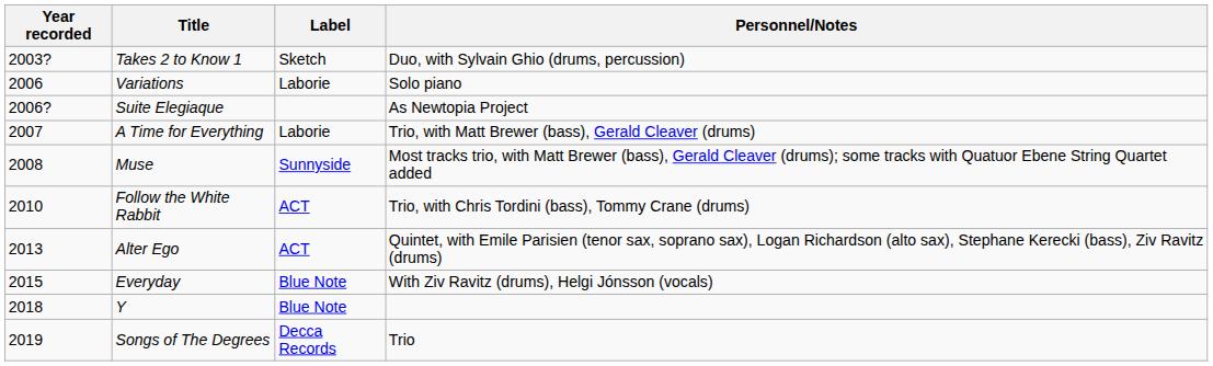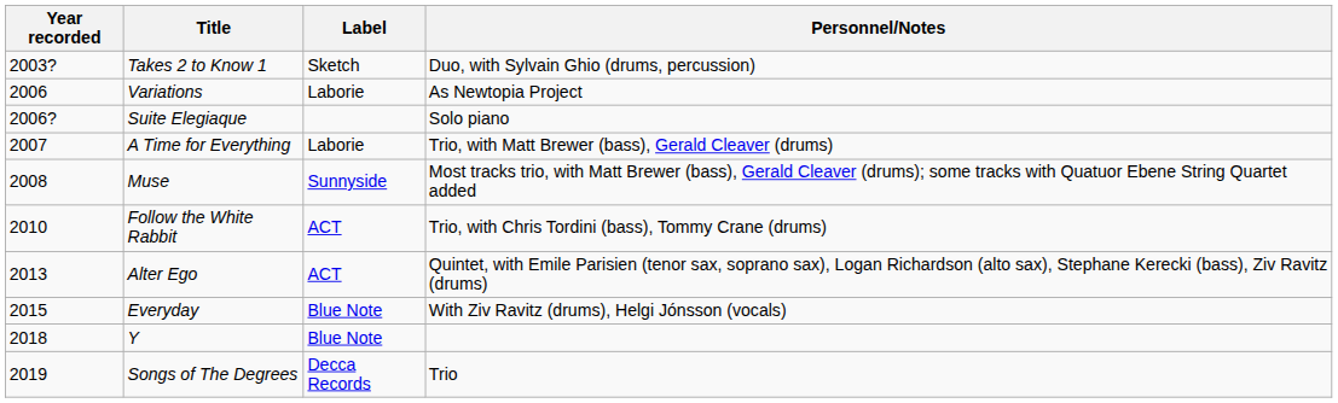Variations | Personnel/Notes: Solo piano -> As Newtopia Project
Suite Elegiaque | Personnel/Notes: As Newtopia Project -> Solo piano
